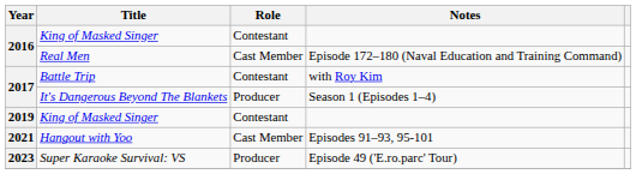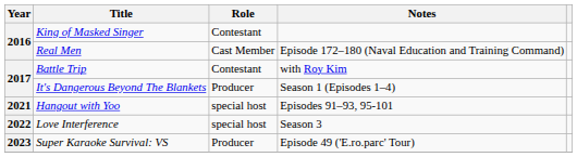- row: 2019 | King of Masked Singer | Contestant
Hangout with Yoo | Role: Cast Member -> special host
+ row: 2022 | Love Interference | special host | Season 3
